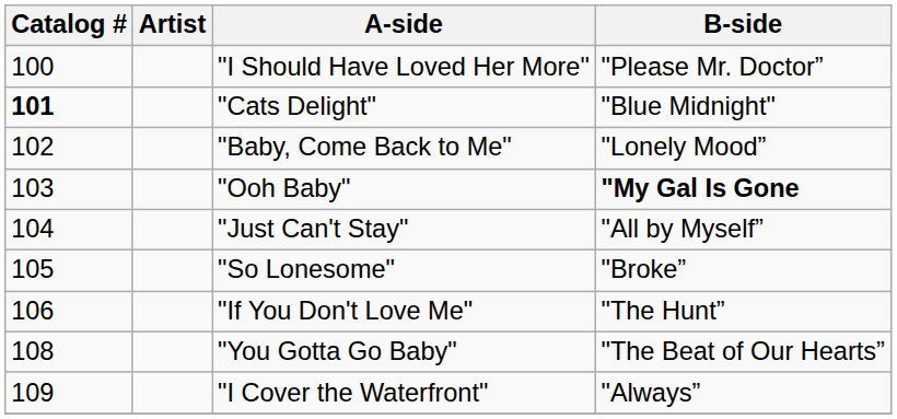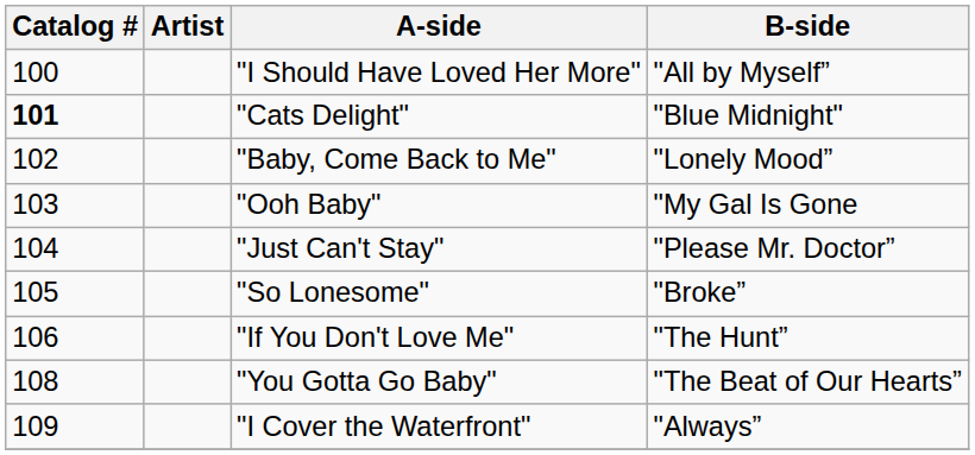"I Should Have Loved Her More" | B-side: "Please Mr. Doctor” -> "All by Myself”
"Ooh Baby" | B-side: bold -> normal
"Just Can't Stay" | B-side: "All by Myself” -> "Please Mr. Doctor”
